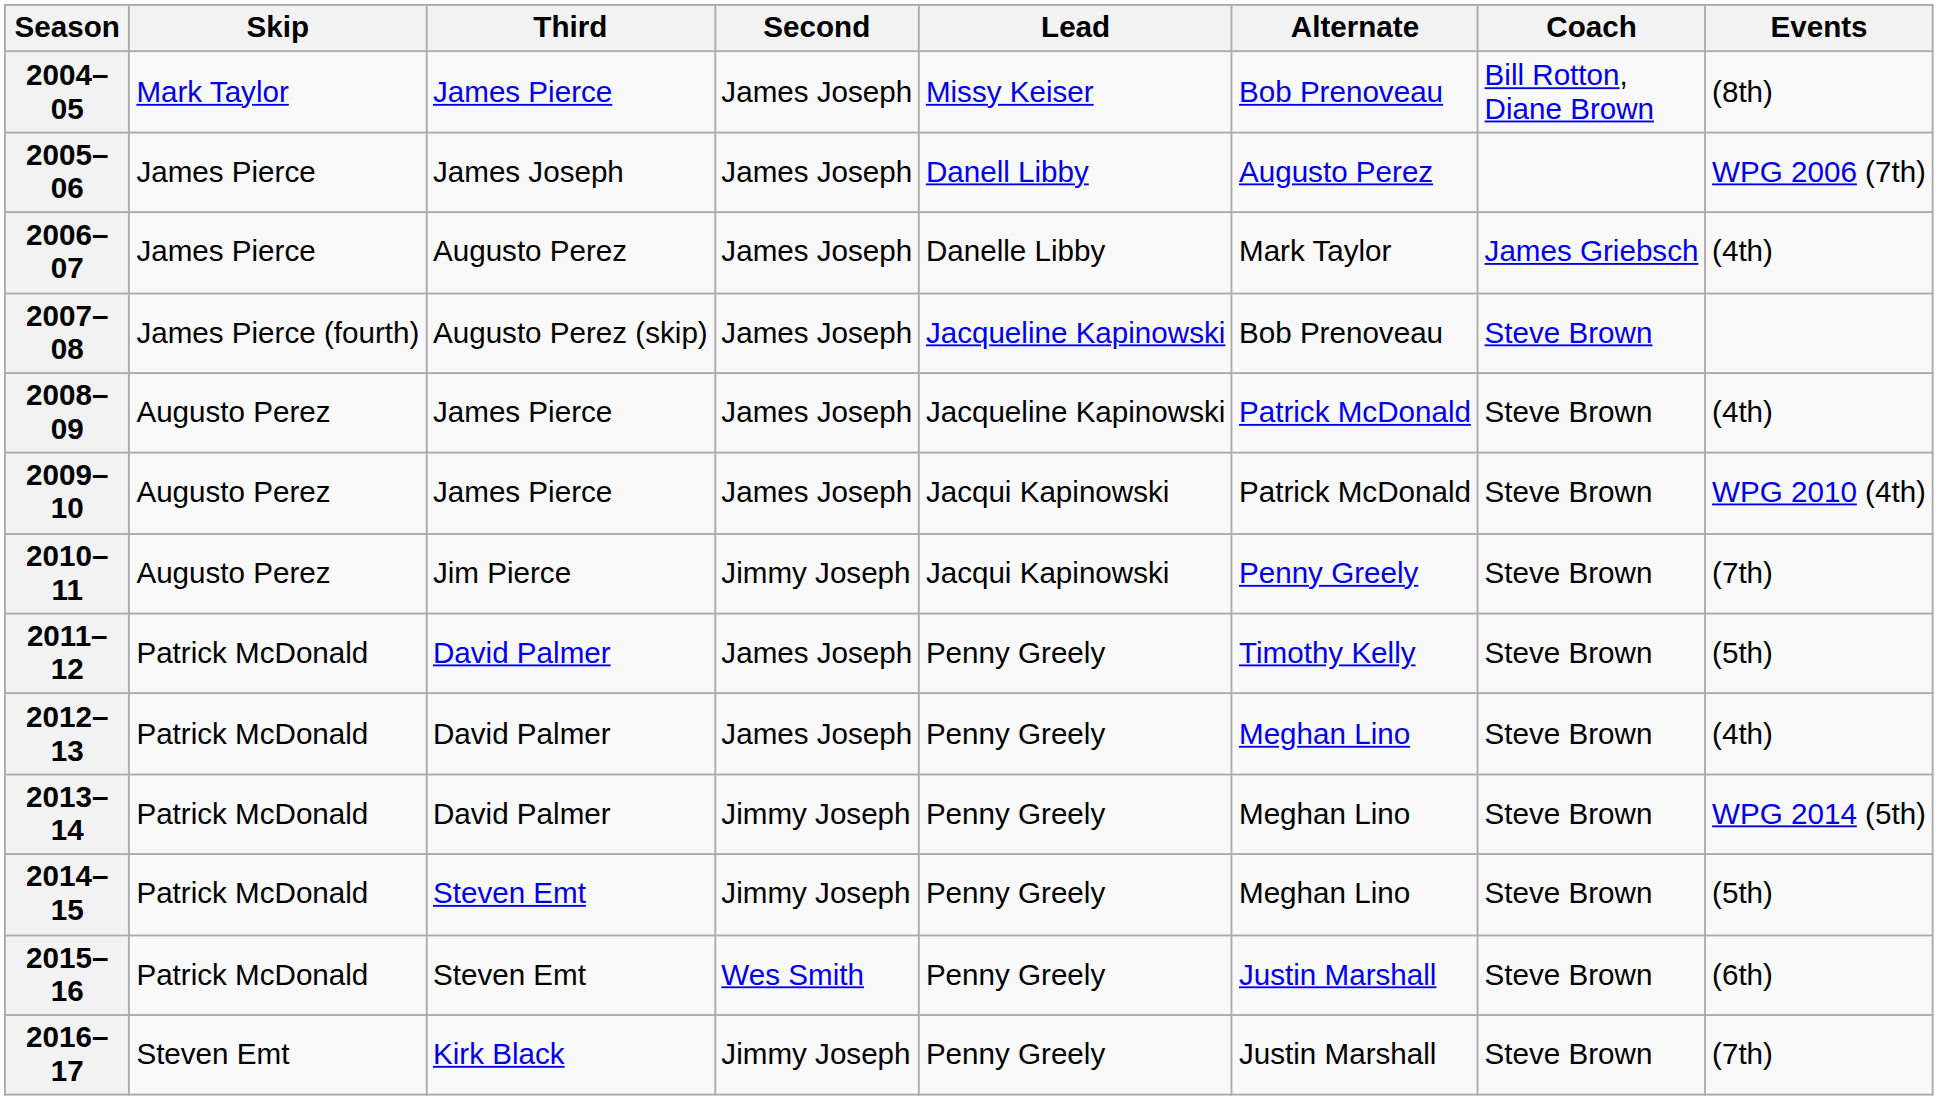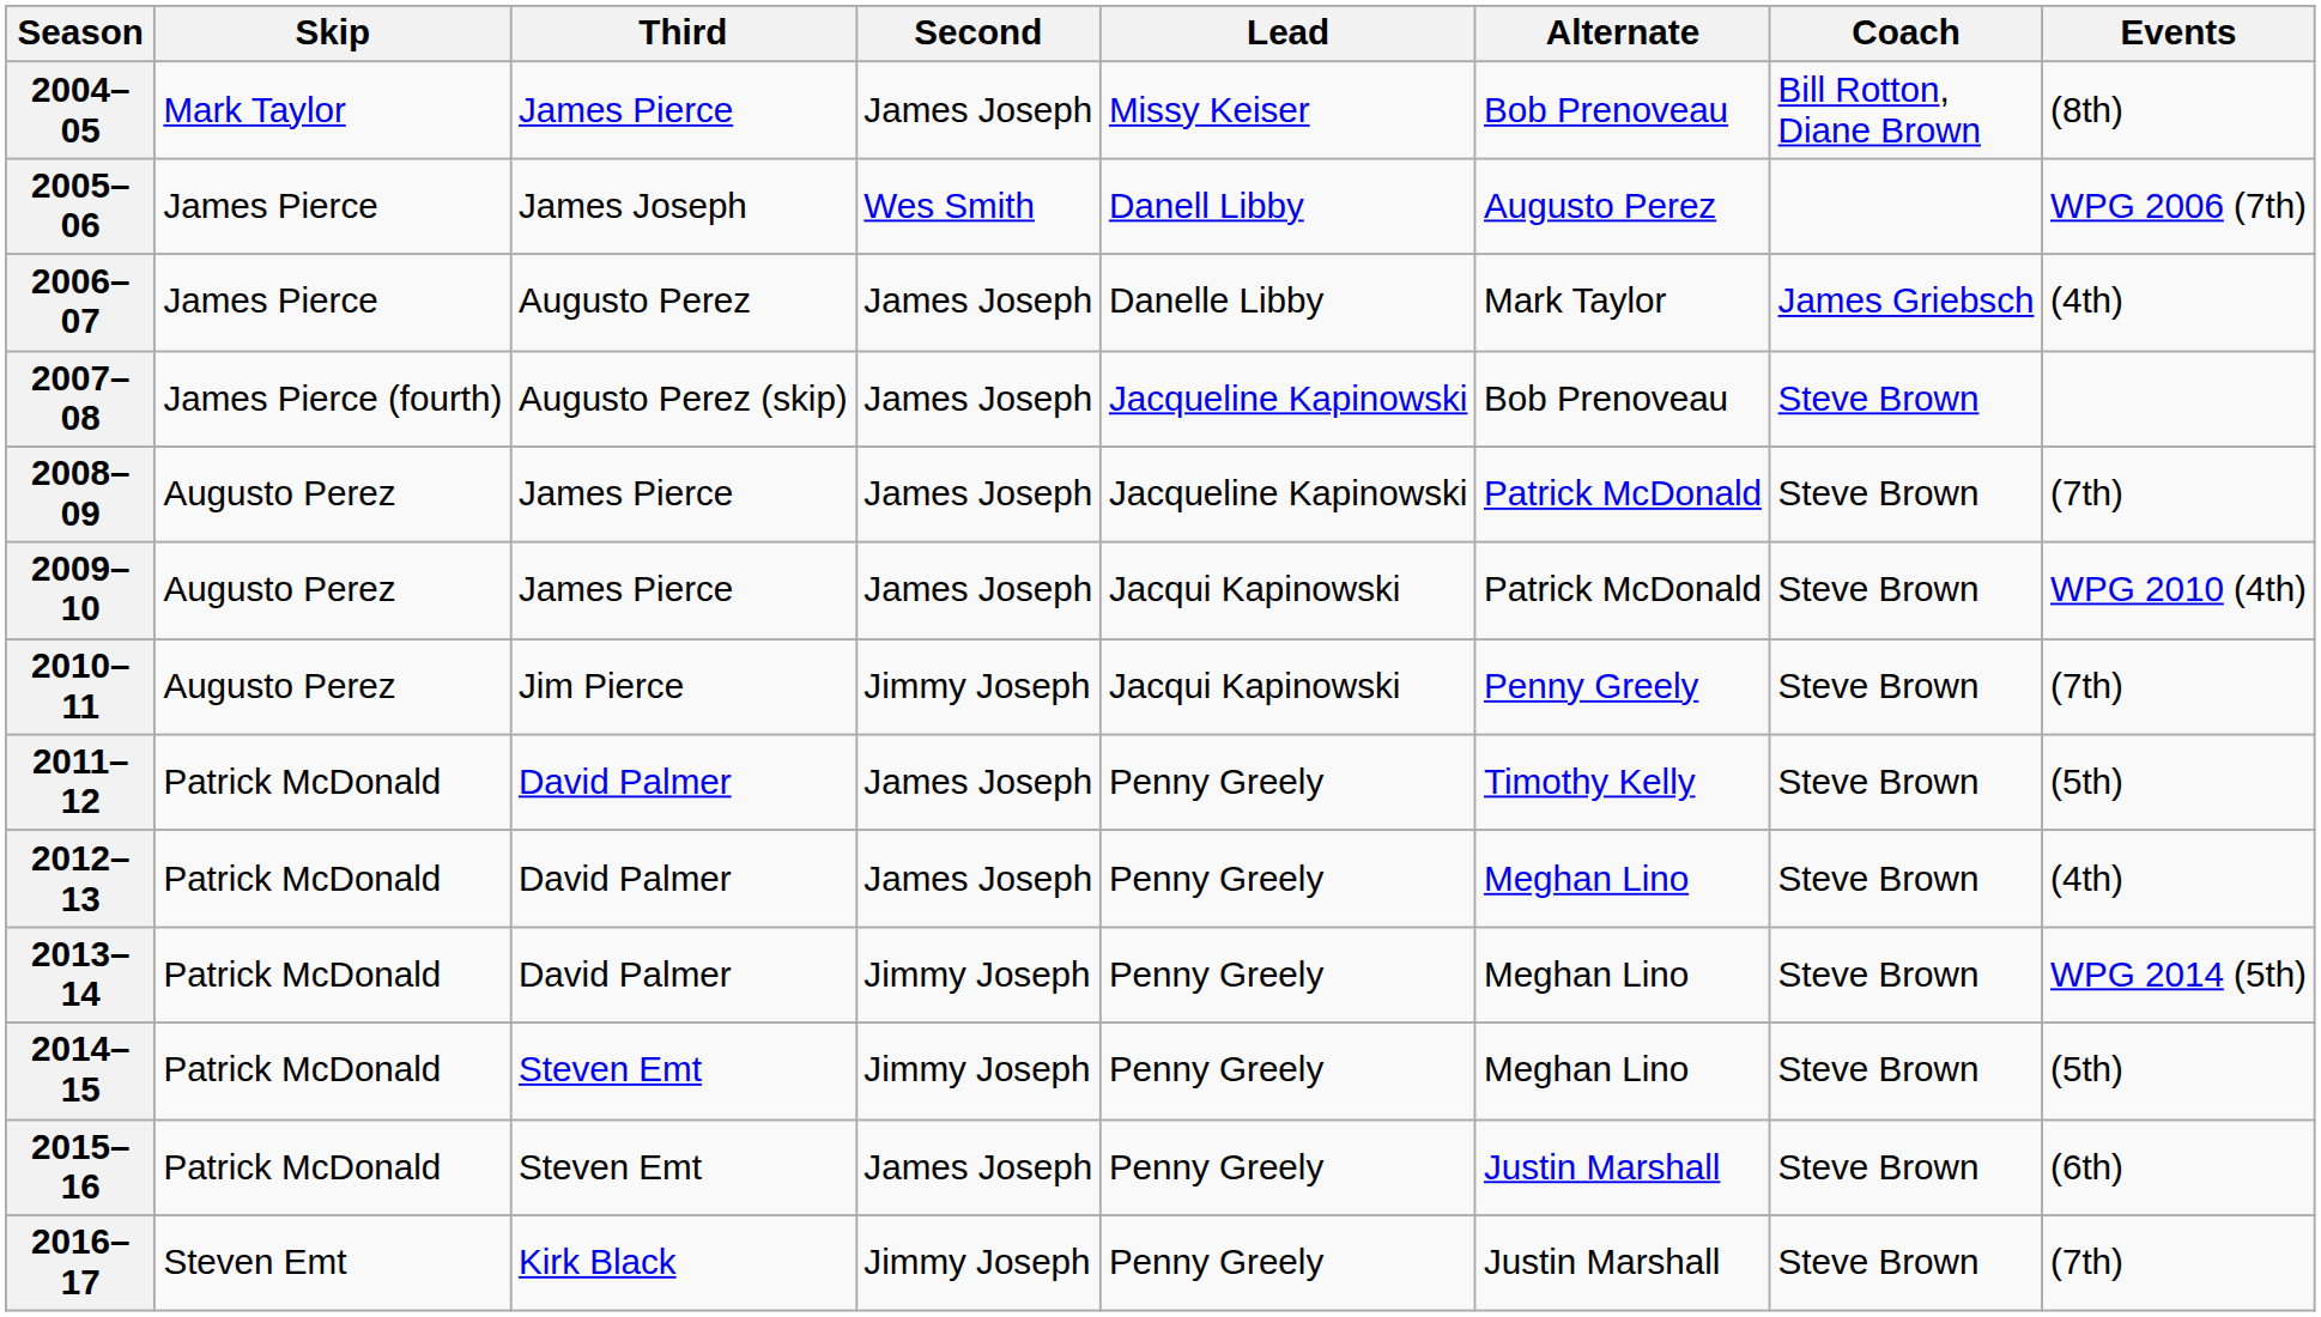2005–06 | Second: James Joseph -> Wes Smith
2008–09 | Events: (4th) -> (7th)
2015–16 | Second: Wes Smith -> James Joseph
